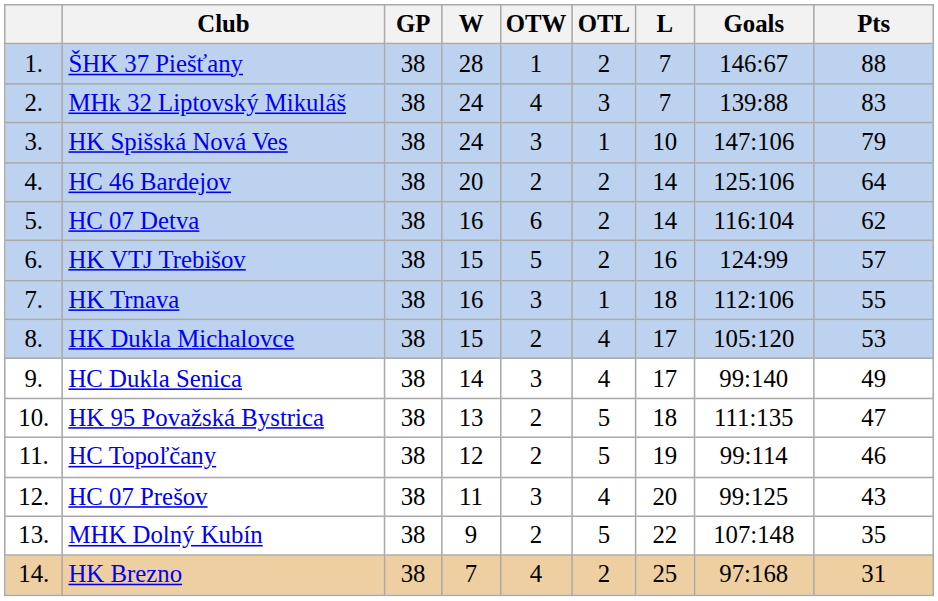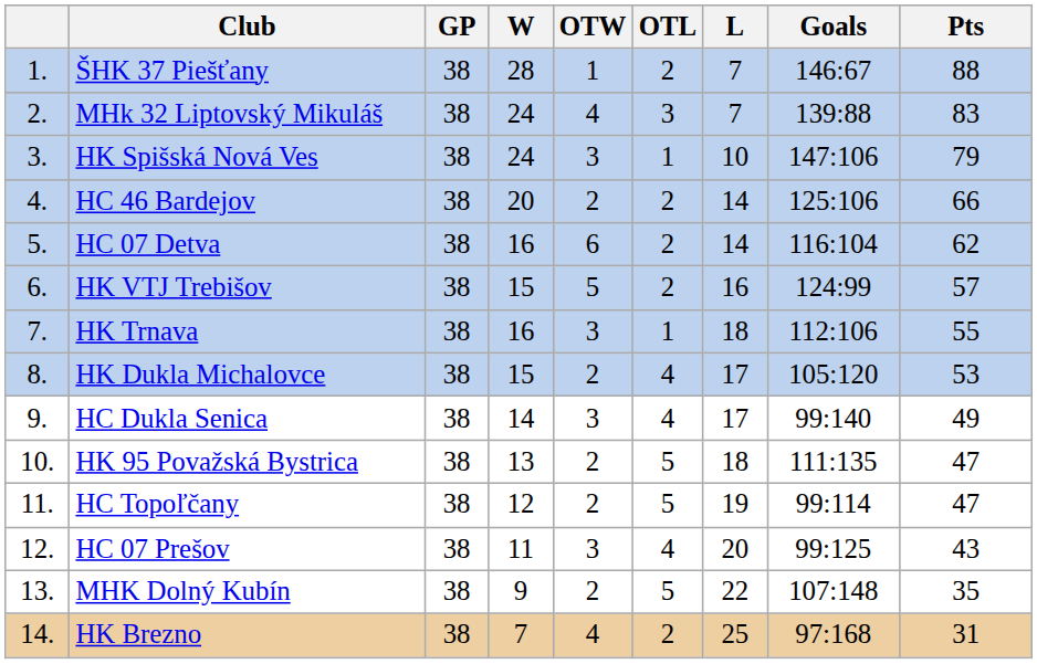HC 46 Bardejov | Pts: 64 -> 66
HC Topoľčany | Pts: 46 -> 47
